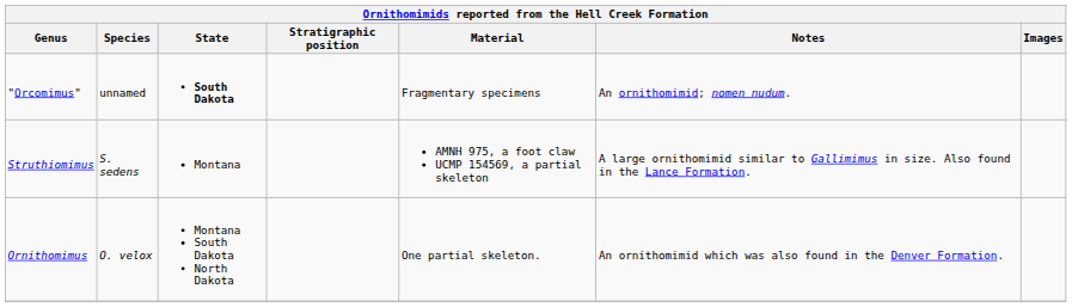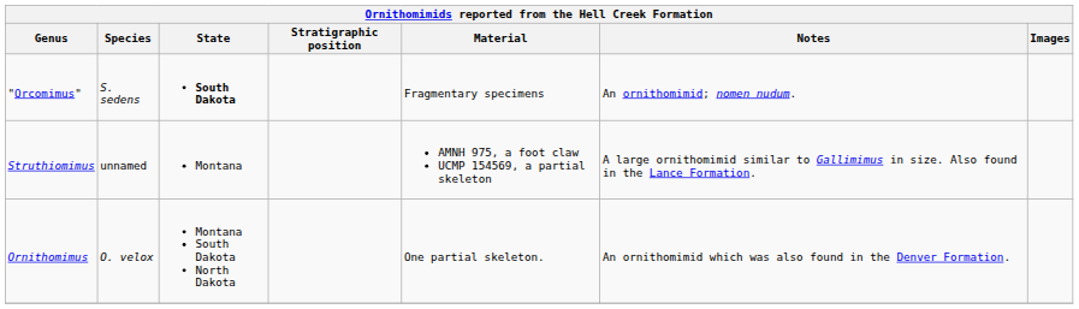"Orcomimus" | Species: unnamed -> S. sedens
Struthiomimus | Species: S. sedens -> unnamed
